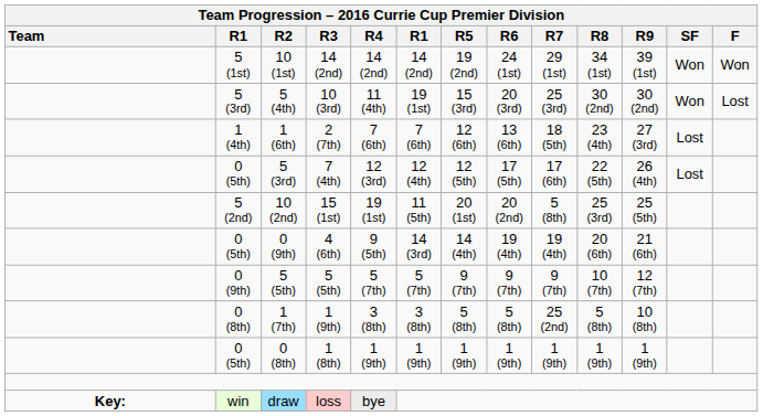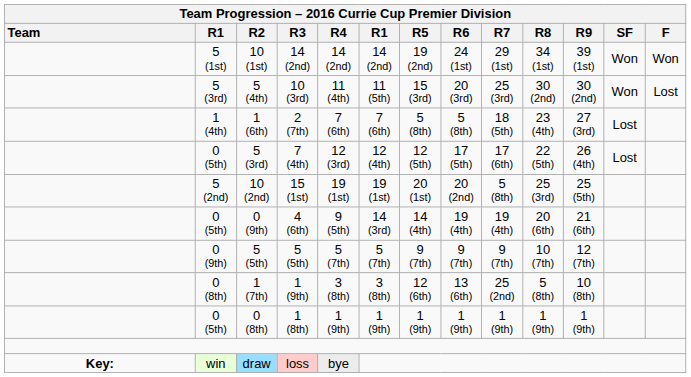5 (4th) | column 6: 19 (1st) -> 11 (5th)
1 (6th) | Team Progression – 2016 Currie Cup Premier Division / R5: 12 (6th) -> 5 (8th)
1 (6th) | Team Progression – 2016 Currie Cup Premier Division / R6: 13 (6th) -> 5 (8th)
10 (2nd) | column 6: 11 (5th) -> 19 (1st)
1 (7th) | Team Progression – 2016 Currie Cup Premier Division / R5: 5 (8th) -> 12 (6th)
1 (7th) | Team Progression – 2016 Currie Cup Premier Division / R6: 5 (8th) -> 13 (6th)
